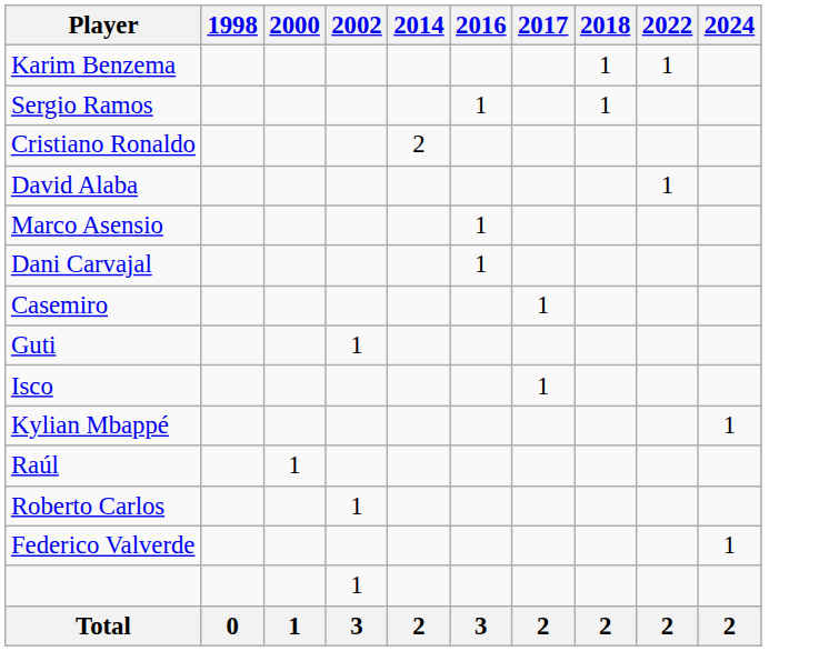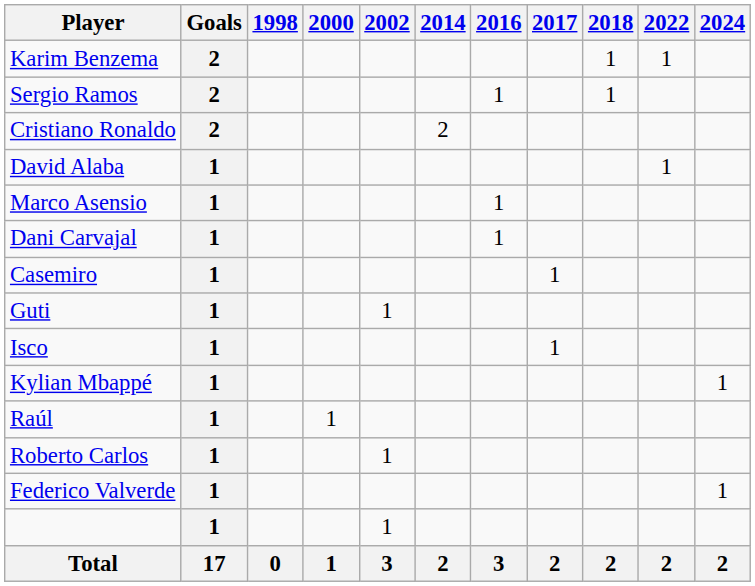+ column: Goals | 2 | 2 | 2 | 1 | 1 | 1 | 1 | 1 | 1 | 1 | 1 | 1 | 1 | 1 | 17
